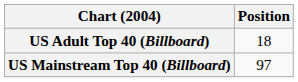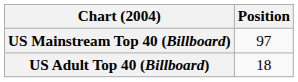rows swapped: US Adult Top 40 (Billboard) <-> US Mainstream Top 40 (Billboard)
